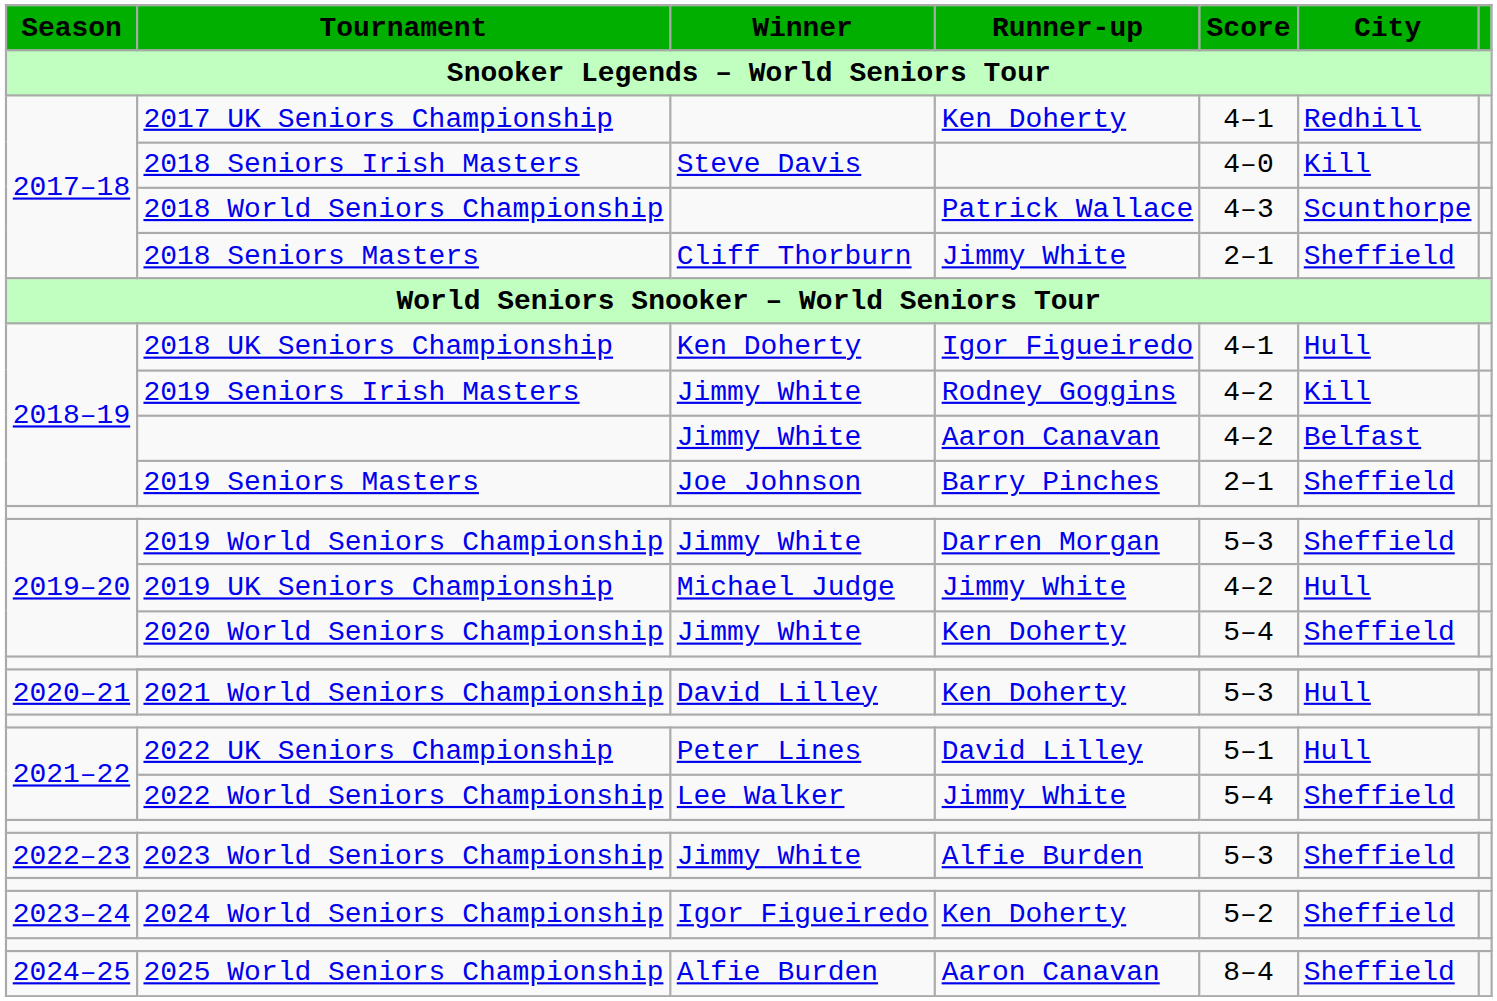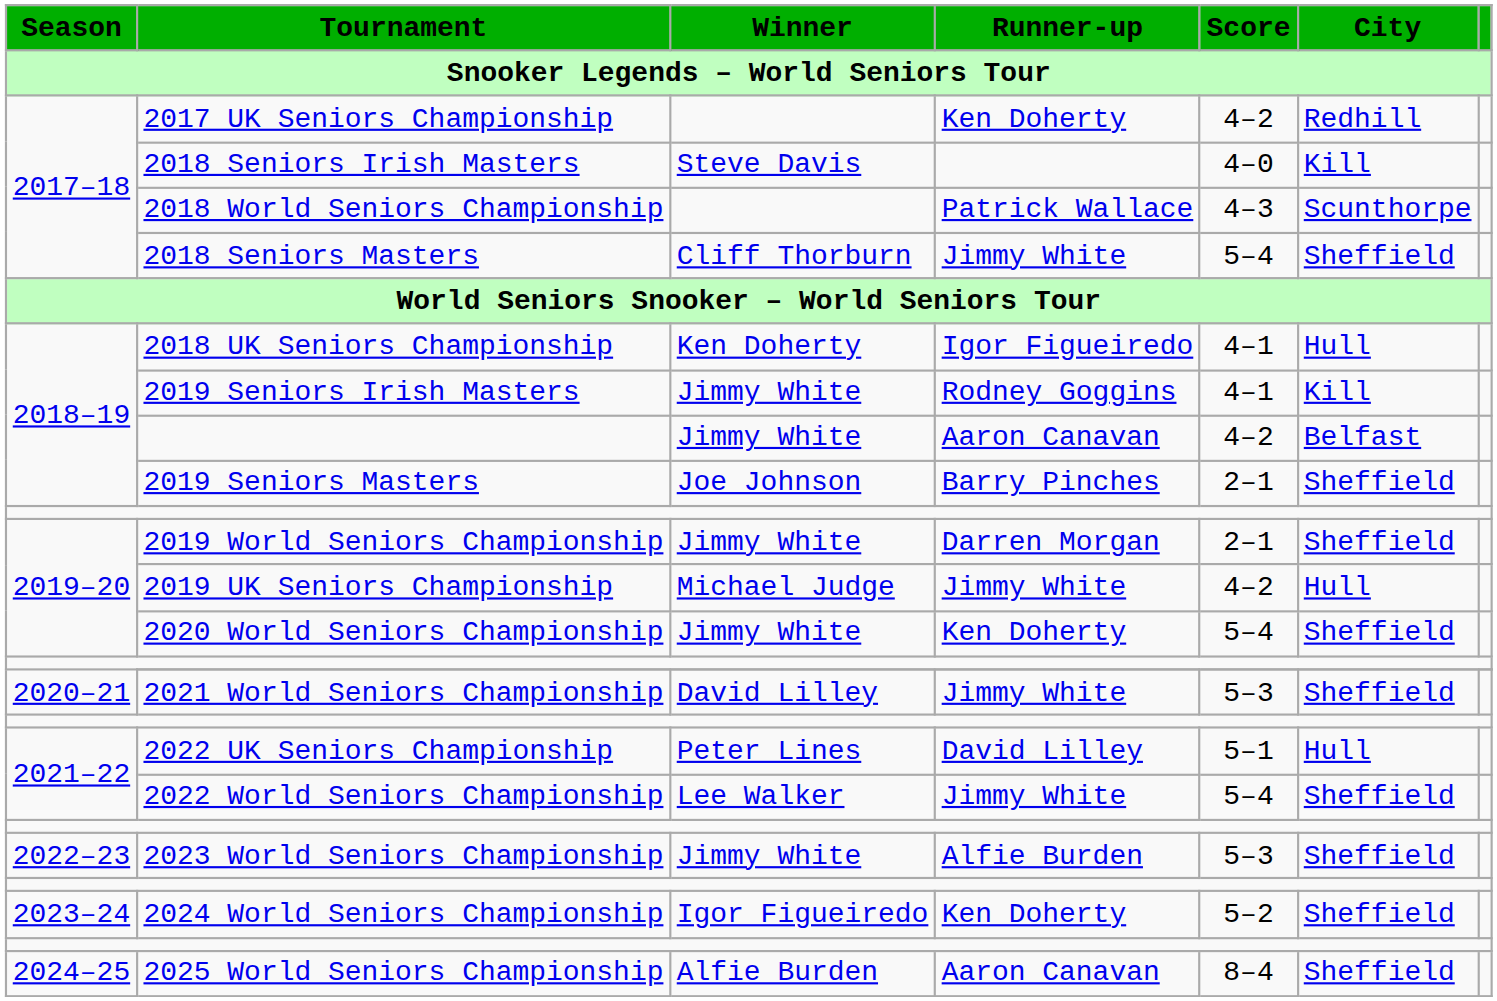2017 UK Seniors Championship | Score: 4–1 -> 4–2
2018 Seniors Masters | Score: 2–1 -> 5–4
2019 Seniors Irish Masters | Score: 4–2 -> 4–1
2019 World Seniors Championship | Score: 5–3 -> 2–1
2021 World Seniors Championship | Runner-up: Ken Doherty -> Jimmy White
2021 World Seniors Championship | City: Hull -> Sheffield
